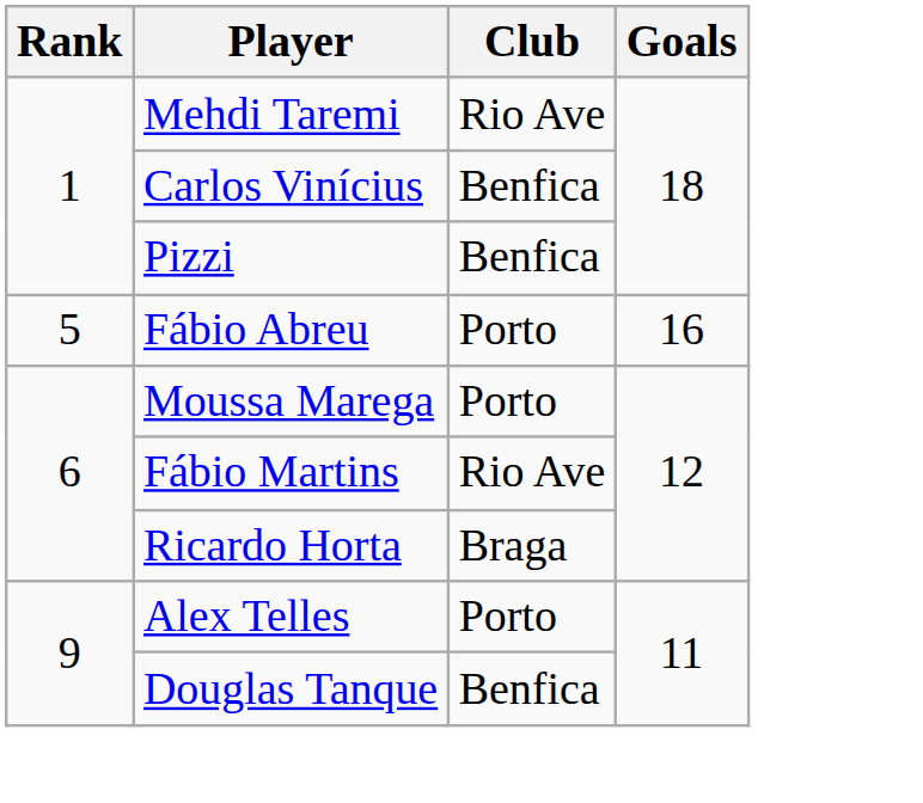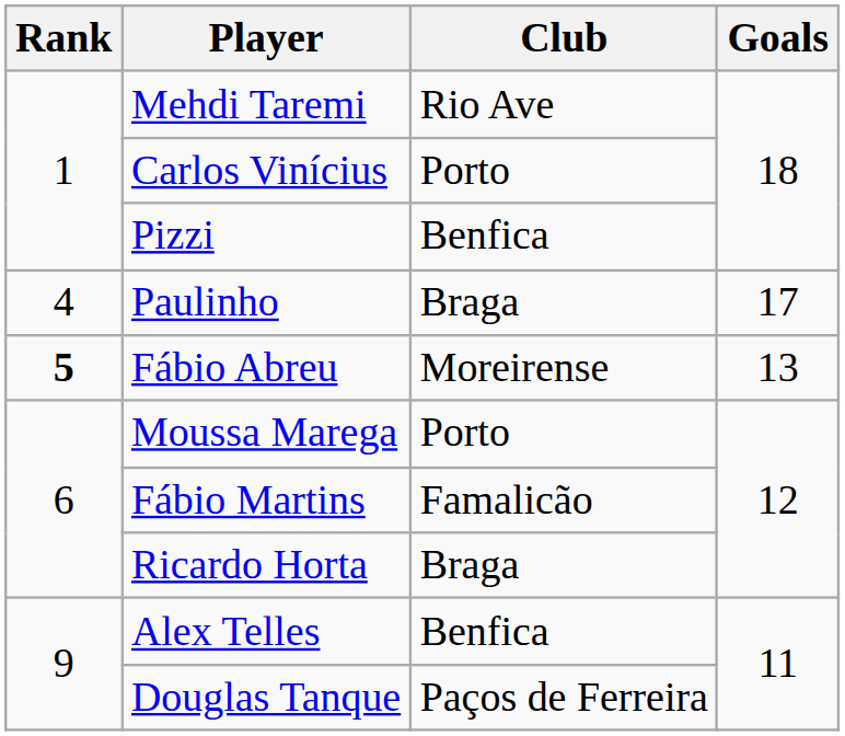Carlos Vinícius | Club: Benfica -> Porto
+ row: 4 | Paulinho | Braga | 17
Fábio Abreu | Rank: normal -> bold
Fábio Abreu | Club: Porto -> Moreirense
Fábio Abreu | Goals: 16 -> 13
Fábio Martins | Club: Rio Ave -> Famalicão
Alex Telles | Club: Porto -> Benfica
Douglas Tanque | Club: Benfica -> Paços de Ferreira
